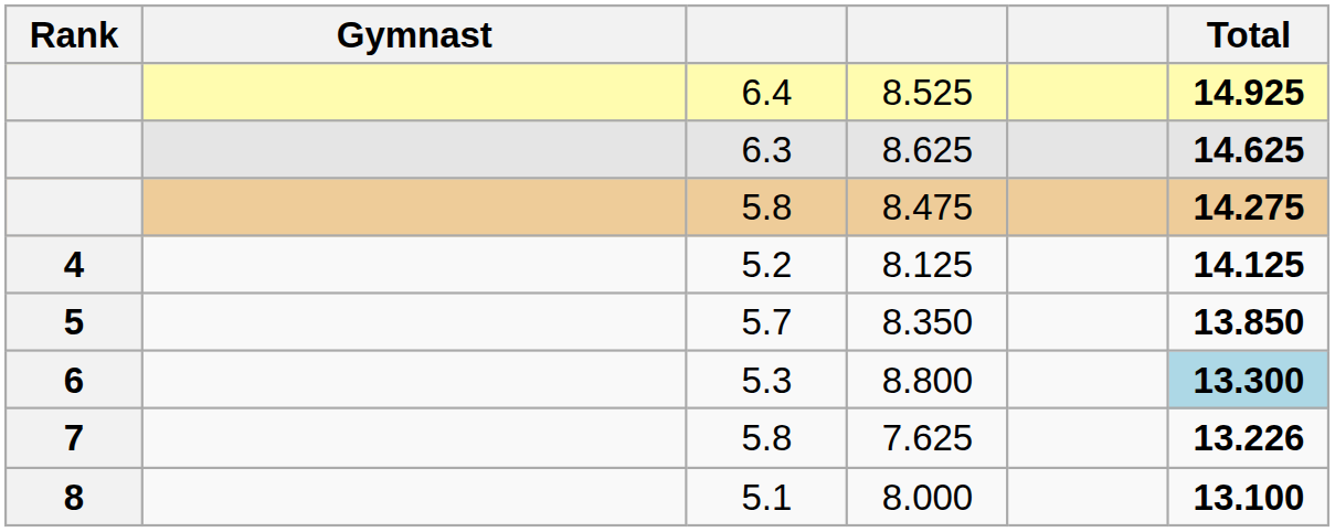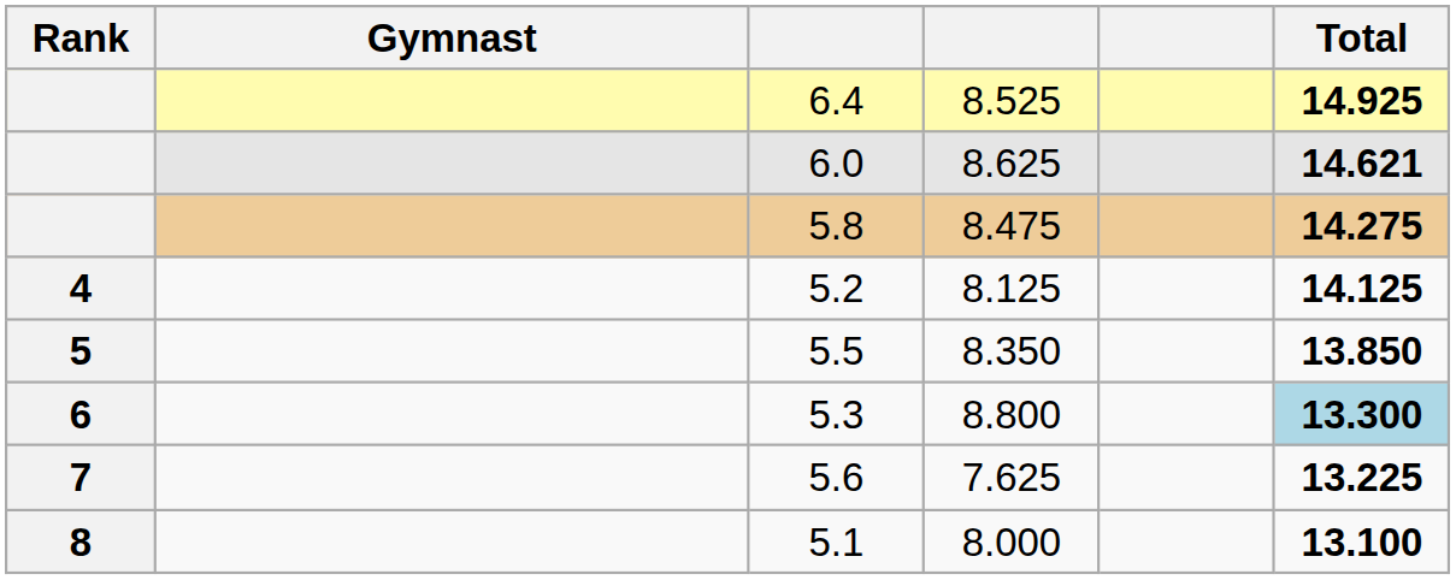8.625 | column 3: 6.3 -> 6.0
8.625 | Total: 14.625 -> 14.621
8.350 | column 3: 5.7 -> 5.5
7.625 | column 3: 5.8 -> 5.6
7.625 | Total: 13.226 -> 13.225
